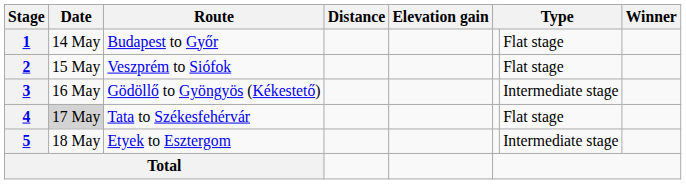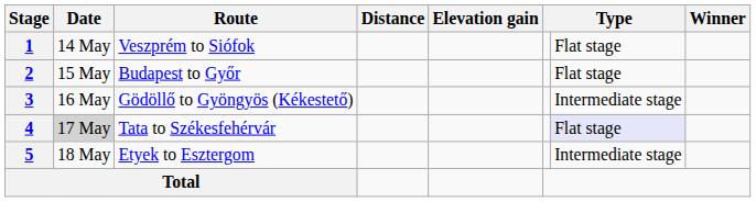1 | Route: Budapest to Győr -> Veszprém to Siófok
2 | Route: Veszprém to Siófok -> Budapest to Győr
4 | column 7: no background -> lavender background
